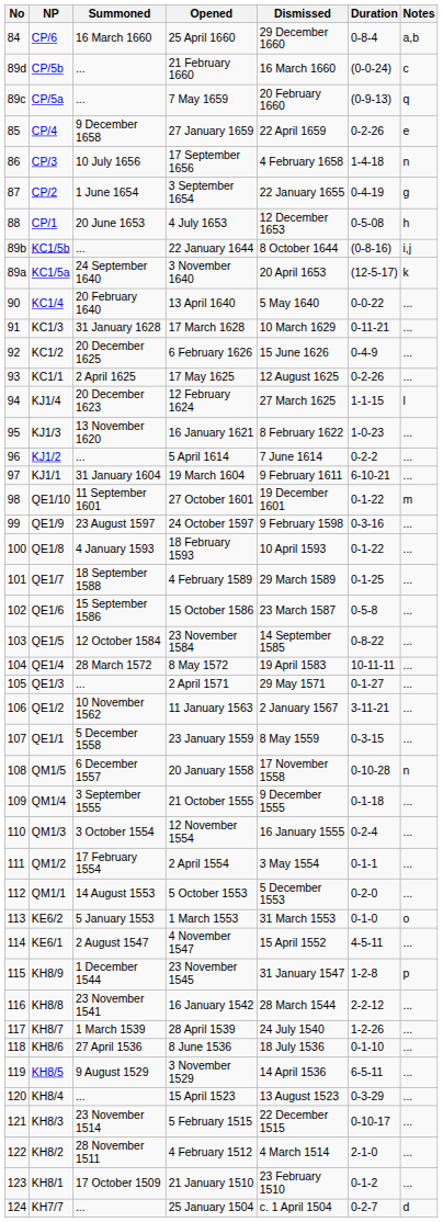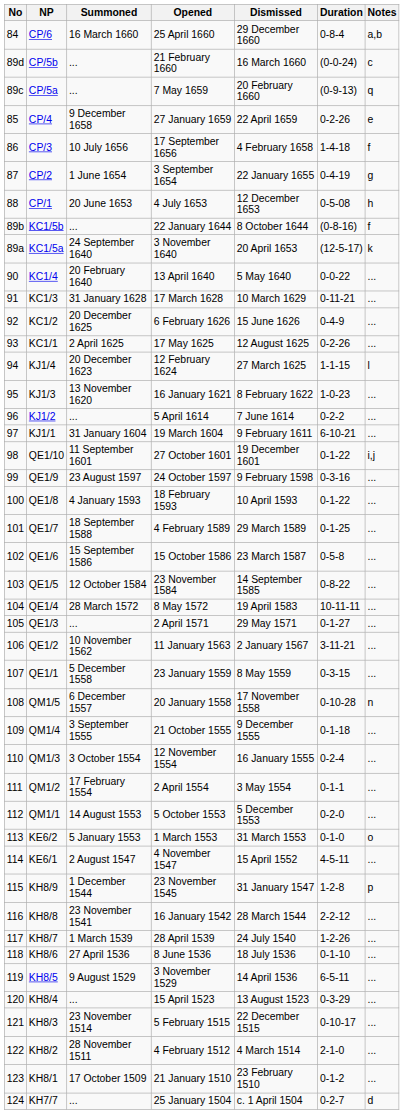CP/3 | Notes: n -> f
KC1/5b | Notes: i,j -> f
QE1/10 | Notes: m -> i,j
